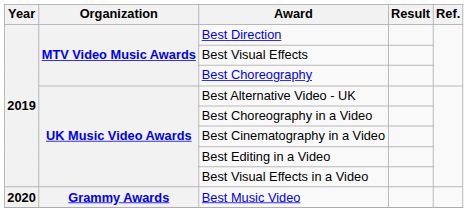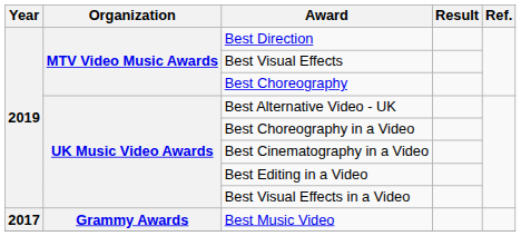Best Music Video | Year: 2020 -> 2017
